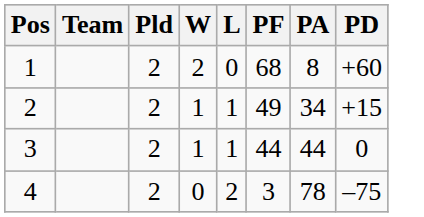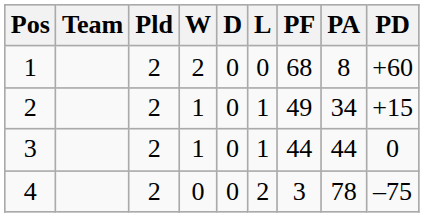+ column: D | 0 | 0 | 0 | 0
